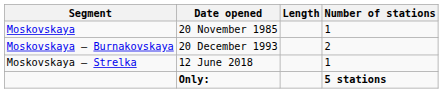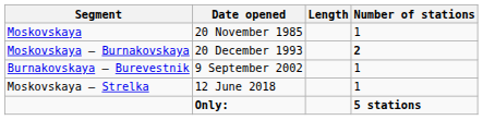Moskovskaya — Burnakovskaya | Number of stations: normal -> bold
+ row: Burnakovskaya — Burevestnik | 9 September 2002 | 1
